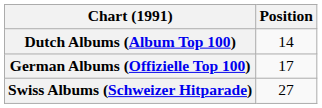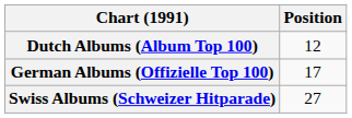Dutch Albums (Album Top 100) | Position: 14 -> 12
